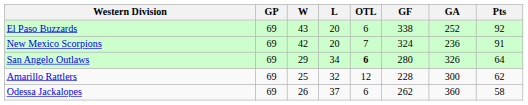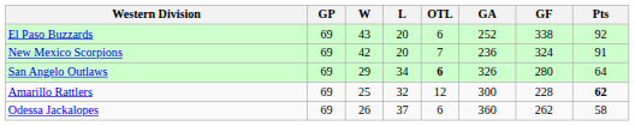columns swapped: GF <-> GA
Amarillo Rattlers | Pts: normal -> bold
